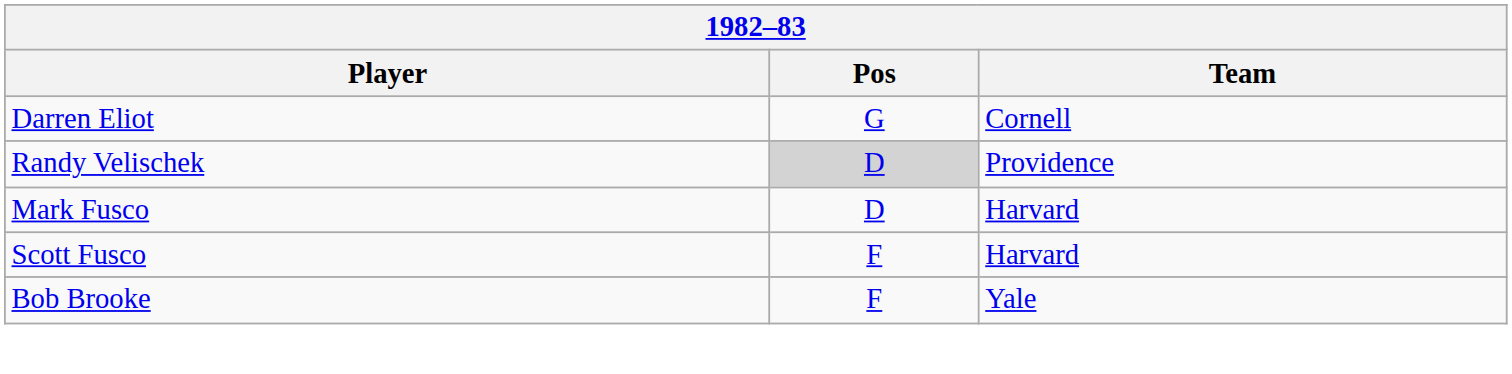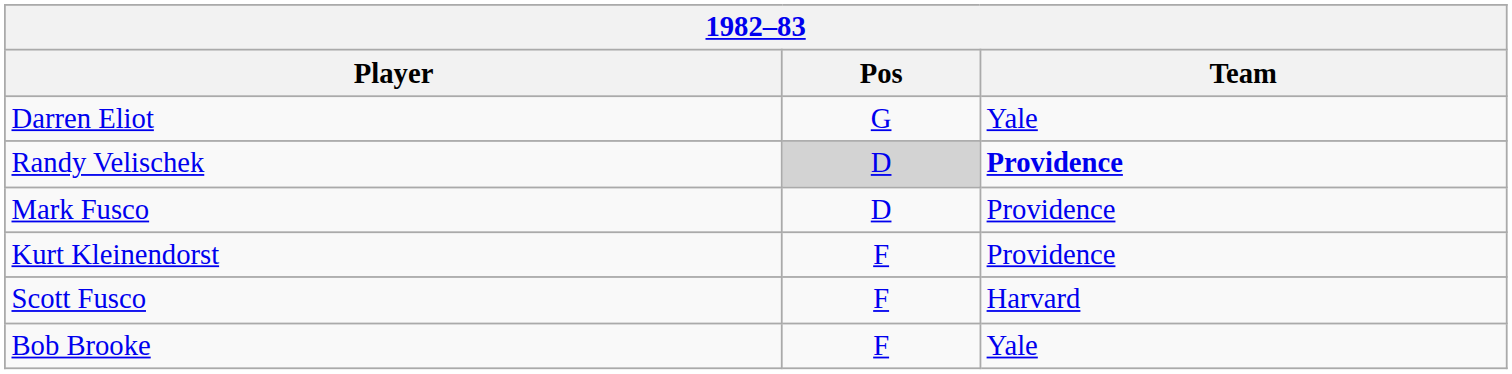Darren Eliot | Team: Cornell -> Yale
Randy Velischek | Team: normal -> bold
Mark Fusco | Team: Harvard -> Providence
+ row: Kurt Kleinendorst | F | Providence
